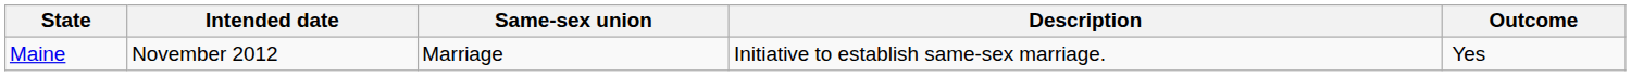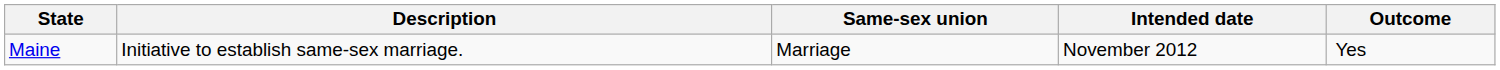columns swapped: Intended date <-> Description
